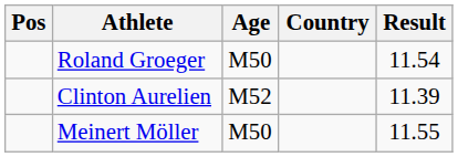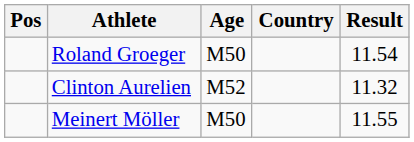Clinton Aurelien | Result: 11.39 -> 11.32
